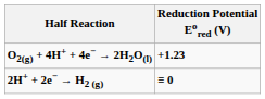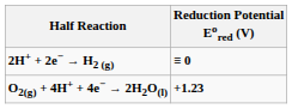rows swapped: 2H+ + 2e− → H2 (g) <-> O2(g) + 4H+ + 4e− → 2H2O(l)
